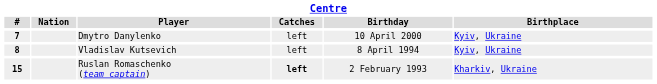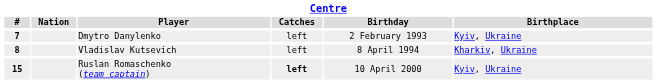Dmytro Danylenko | Birthday: 10 April 2000 -> 2 February 1993
Vladislav Kutsevich | Birthplace: Kyiv, Ukraine -> Kharkiv, Ukraine
Ruslan Romaschenko (team captain) | Birthday: 2 February 1993 -> 10 April 2000
Ruslan Romaschenko (team captain) | Birthplace: Kharkiv, Ukraine -> Kyiv, Ukraine
